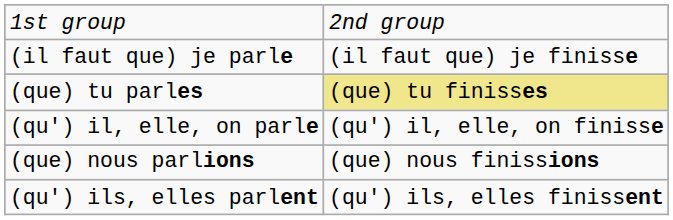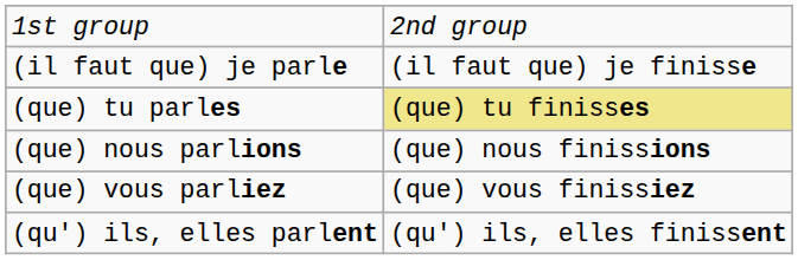- row: (qu') il, elle, on parle | (qu') il, elle, on finisse
+ row: (que) vous parliez | (que) vous finissiez
